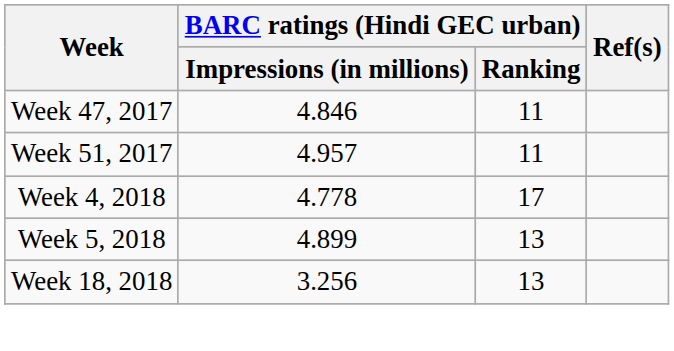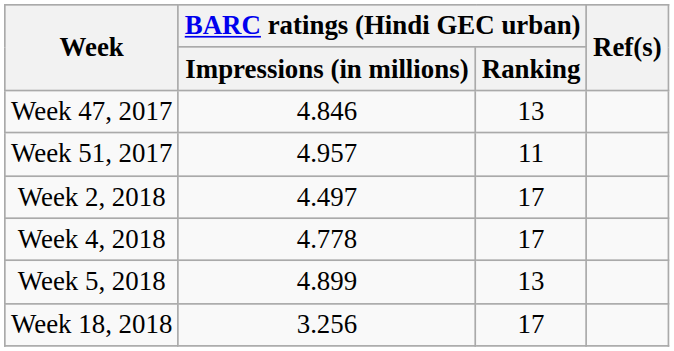Week 47, 2017 | BARC ratings (Hindi GEC urban) / Ranking: 11 -> 13
+ row: Week 2, 2018 | 4.497 | 17
Week 18, 2018 | BARC ratings (Hindi GEC urban) / Ranking: 13 -> 17
